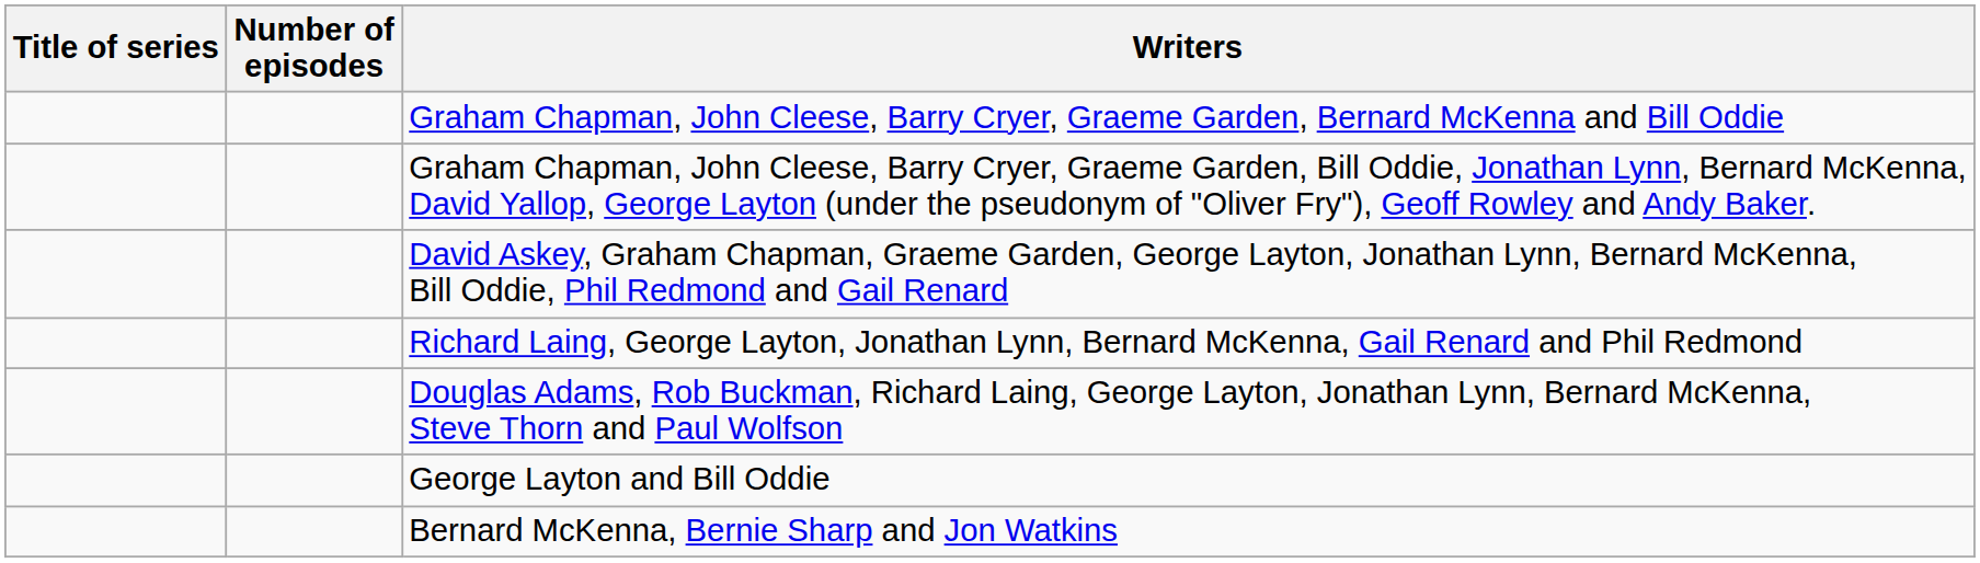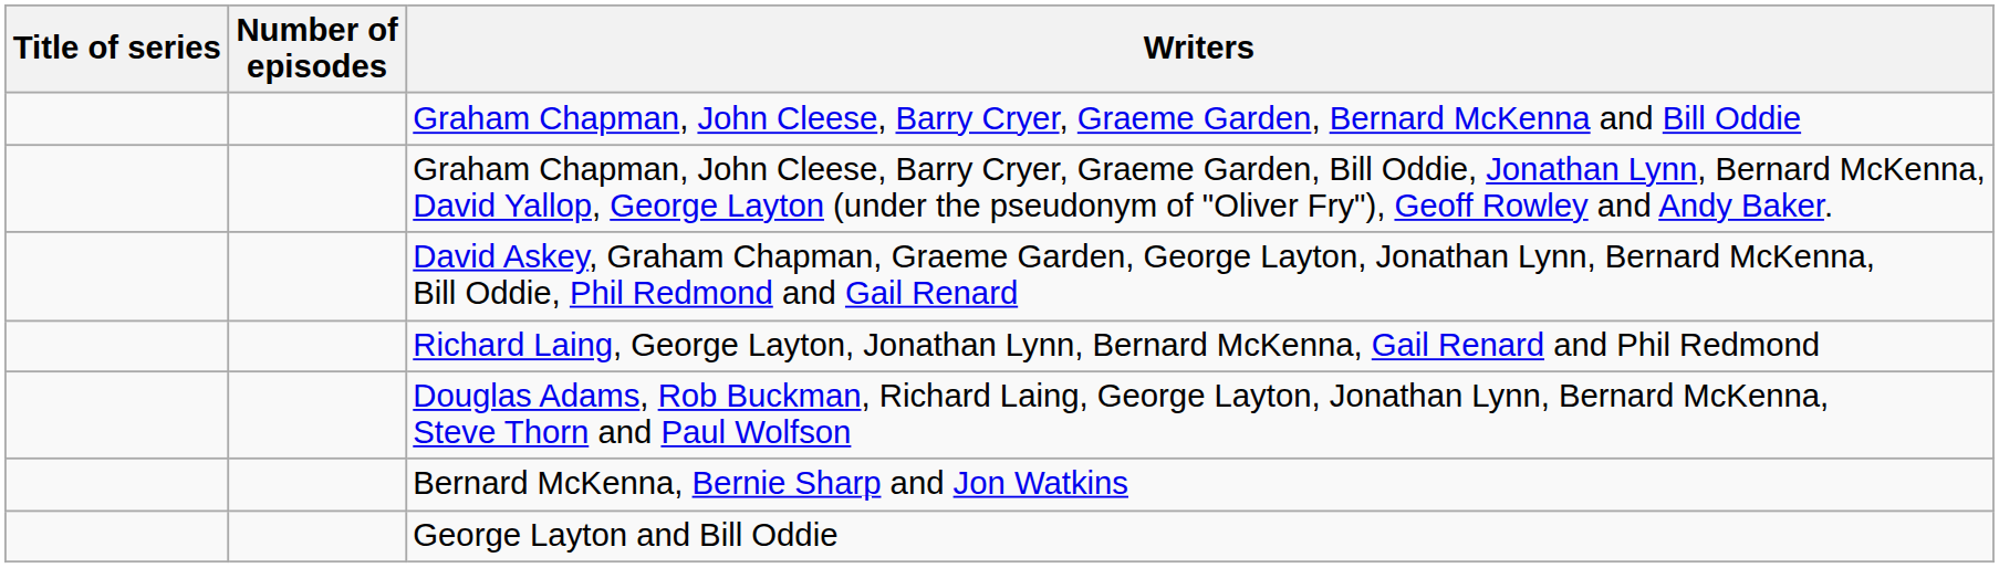rows swapped: Bernard McKenna, Bernie Sharp and Jon Watkins <-> George Layton and Bill Oddie
